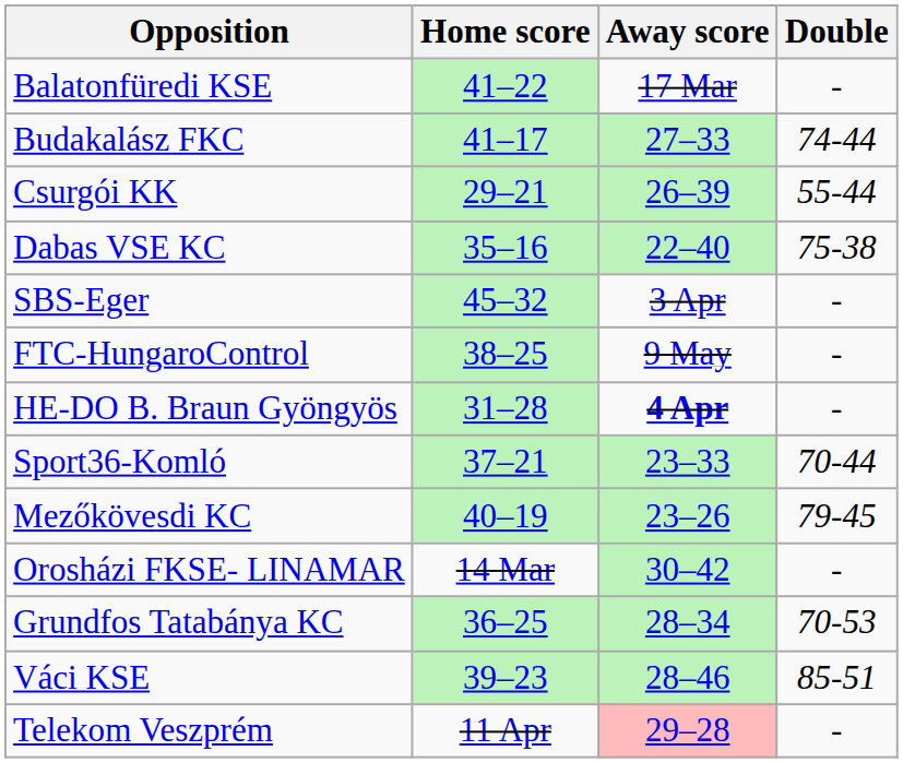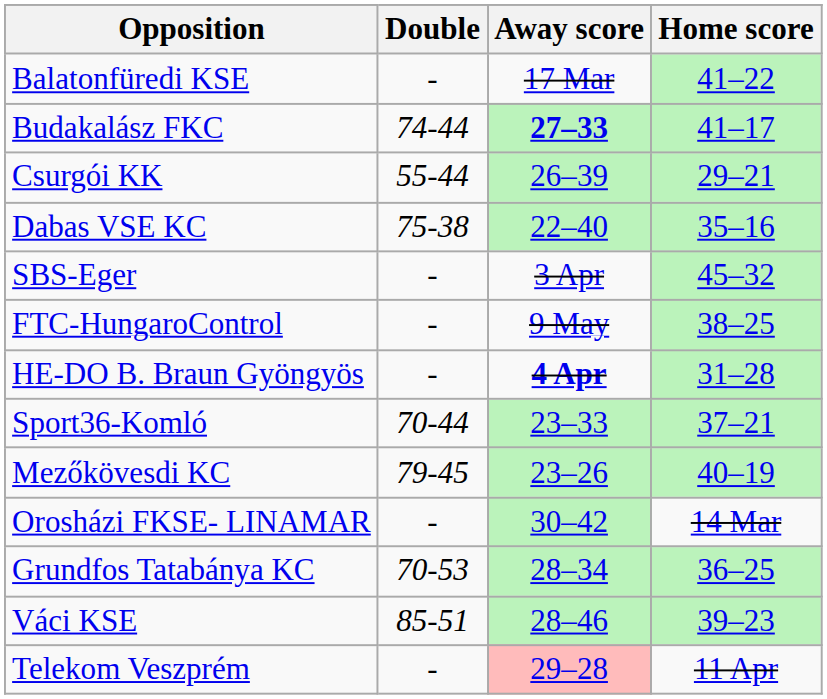columns swapped: Home score <-> Double
Budakalász FKC | Away score: normal -> bold
